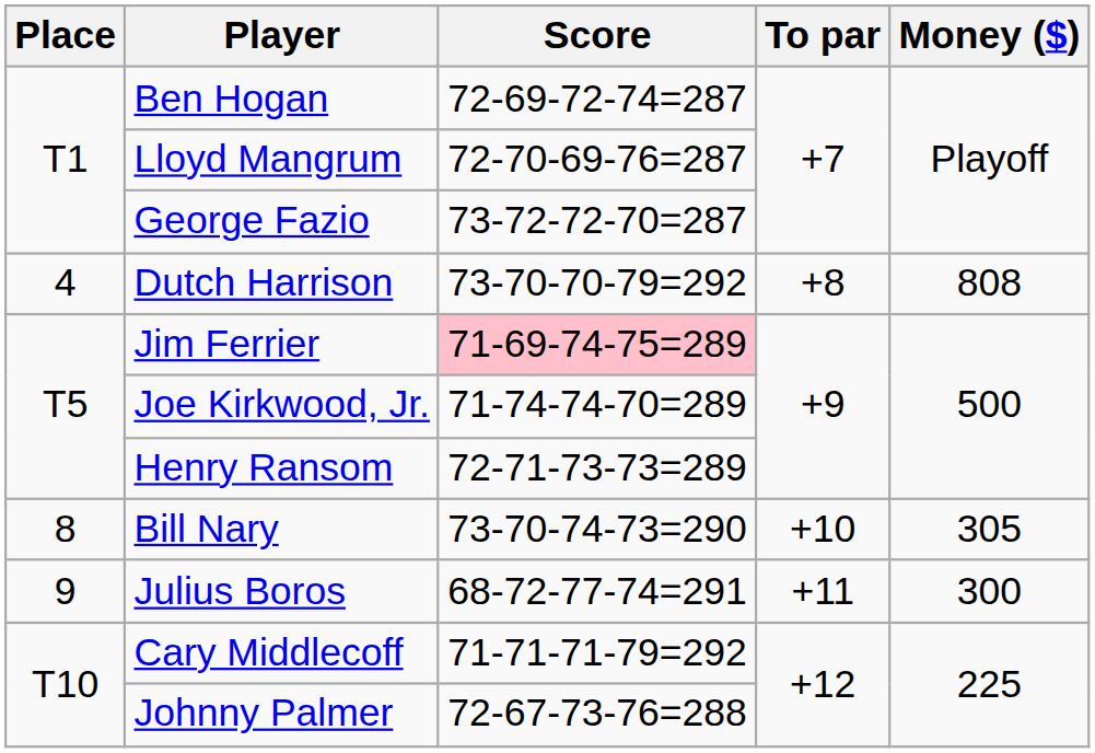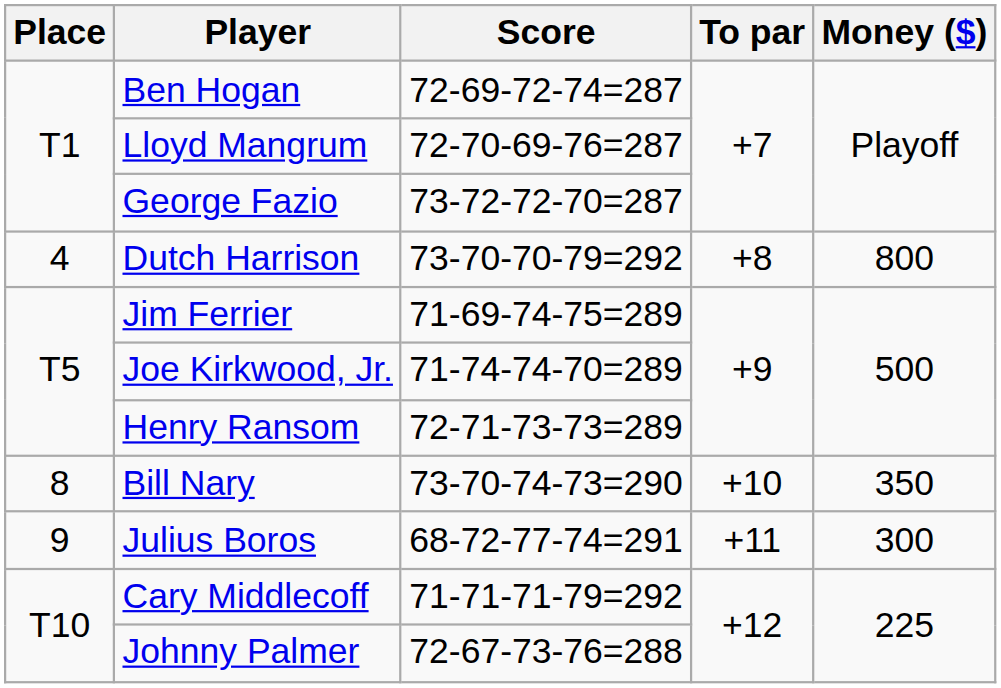Dutch Harrison | Money ($): 808 -> 800
Jim Ferrier | Score: pink background -> no background
Bill Nary | Money ($): 305 -> 350
